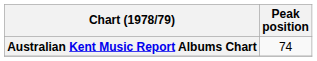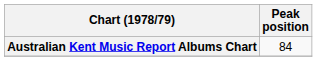Australian Kent Music Report Albums Chart | Peak position: 74 -> 84
